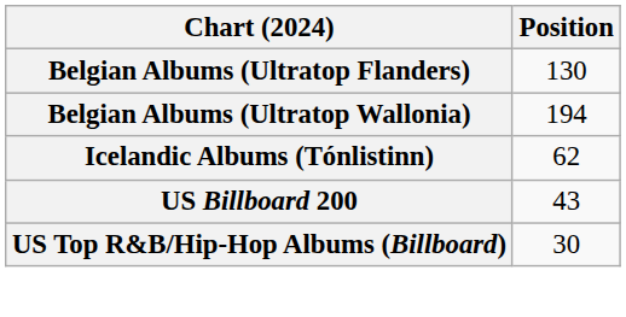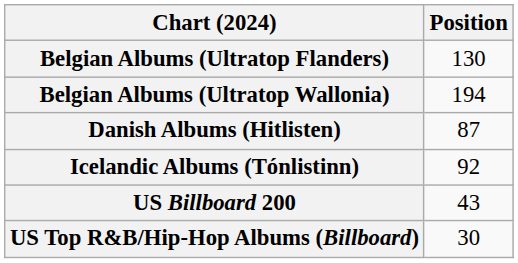+ row: Danish Albums (Hitlisten) | 87
Icelandic Albums (Tónlistinn) | Position: 62 -> 92
